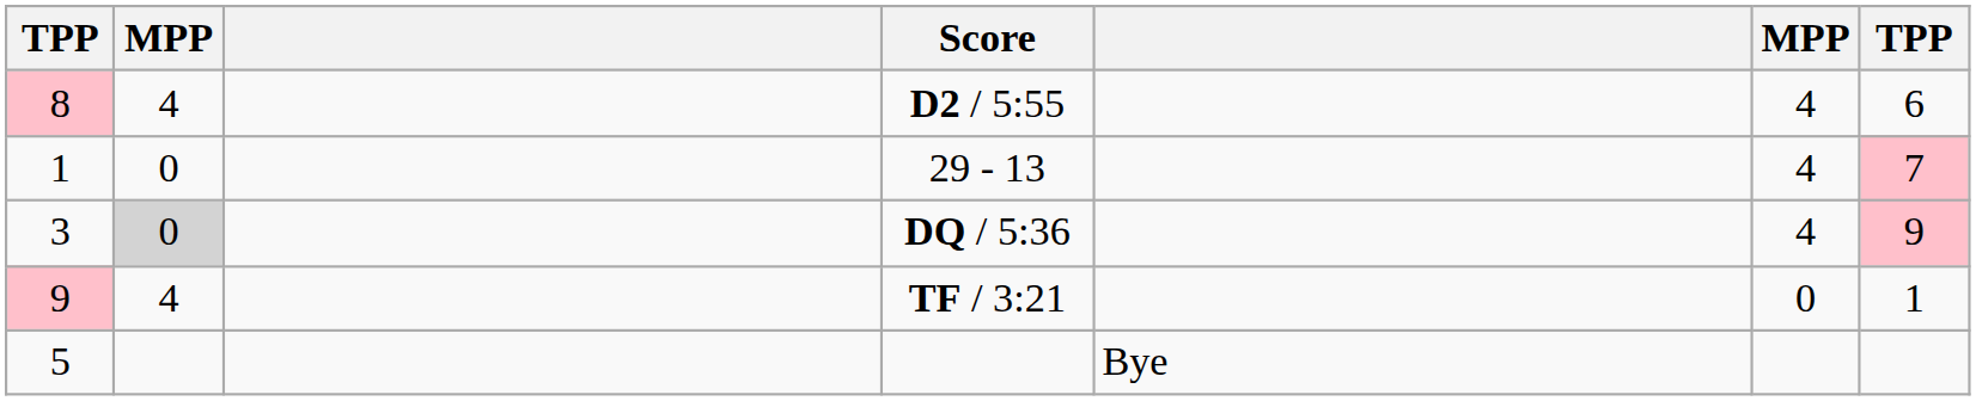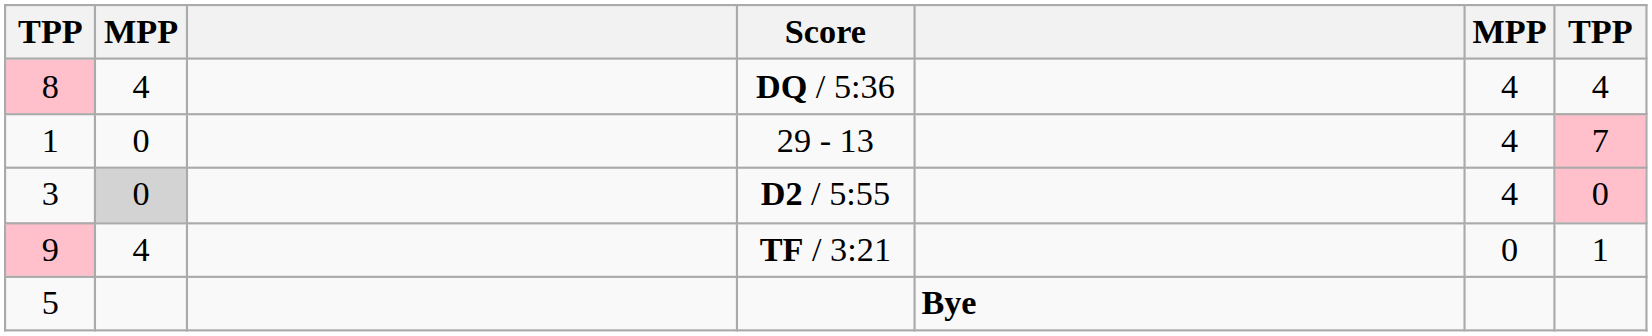8 | Score: D2 / 5:55 -> DQ / 5:36
8 | column 7: 6 -> 4
3 | Score: DQ / 5:36 -> D2 / 5:55
3 | column 7: 9 -> 0
5 | column 5: normal -> bold
